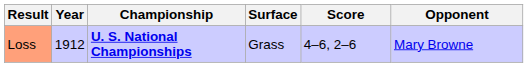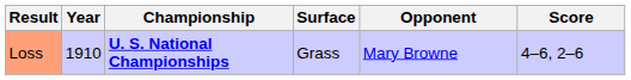columns swapped: Opponent <-> Score
Loss | Year: 1912 -> 1910
